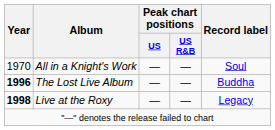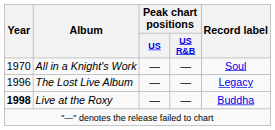The Lost Live Album | Year: bold -> normal
The Lost Live Album | Record label: Buddha -> Legacy
Live at the Roxy | Record label: Legacy -> Buddha
